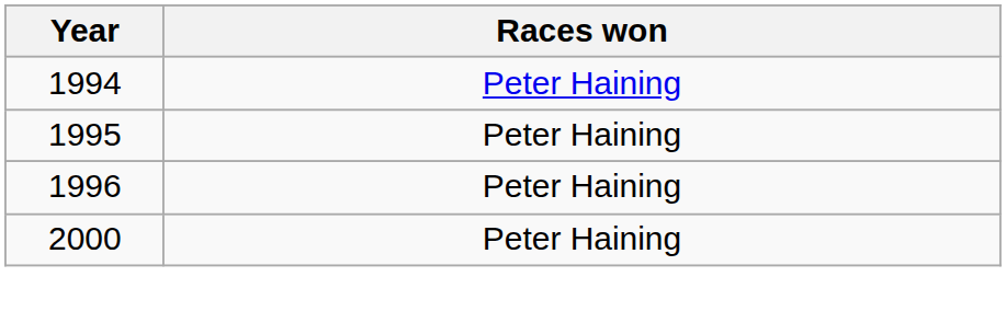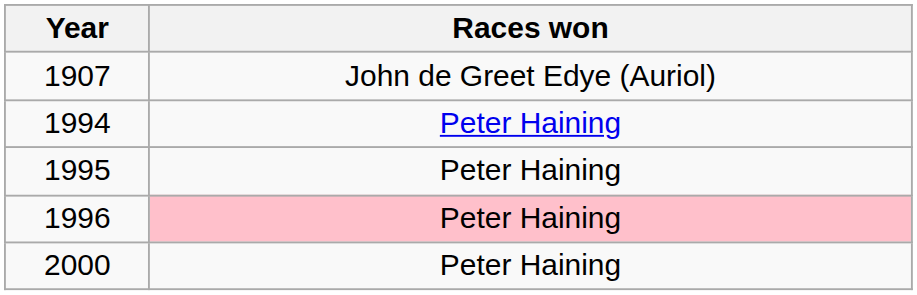+ row: 1907 | John de Greet Edye (Auriol)
1996 | Races won: no background -> pink background
